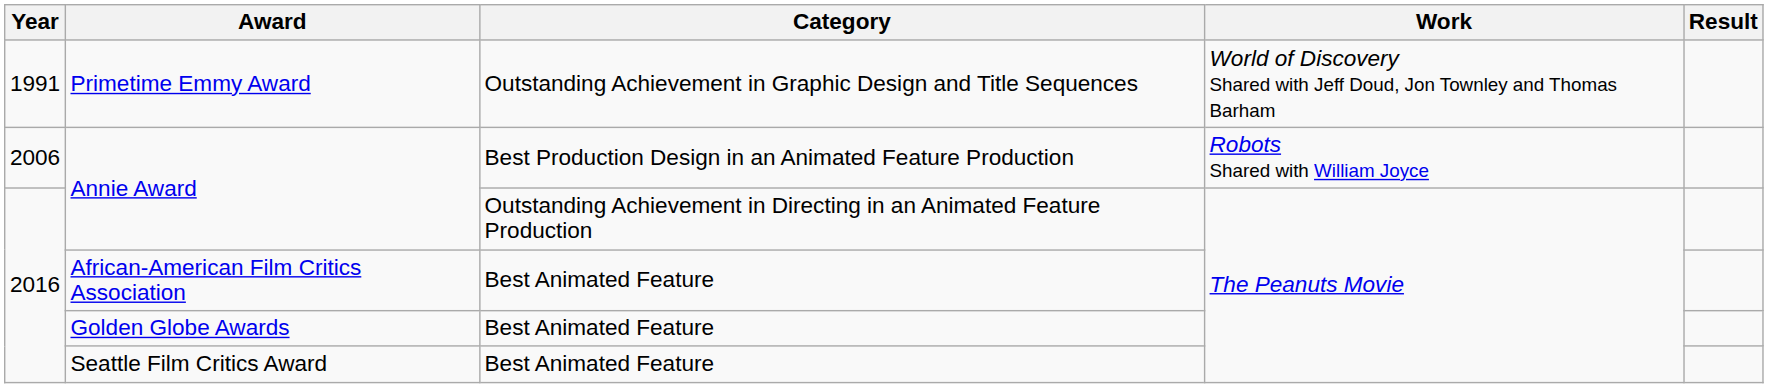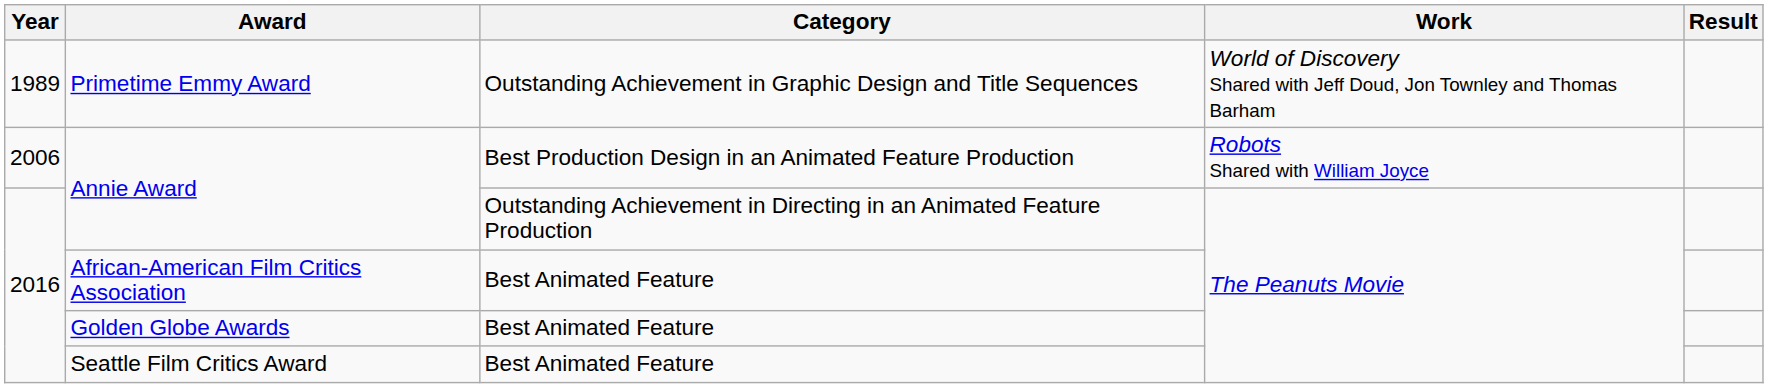Primetime Emmy Award | Year: 1991 -> 1989
